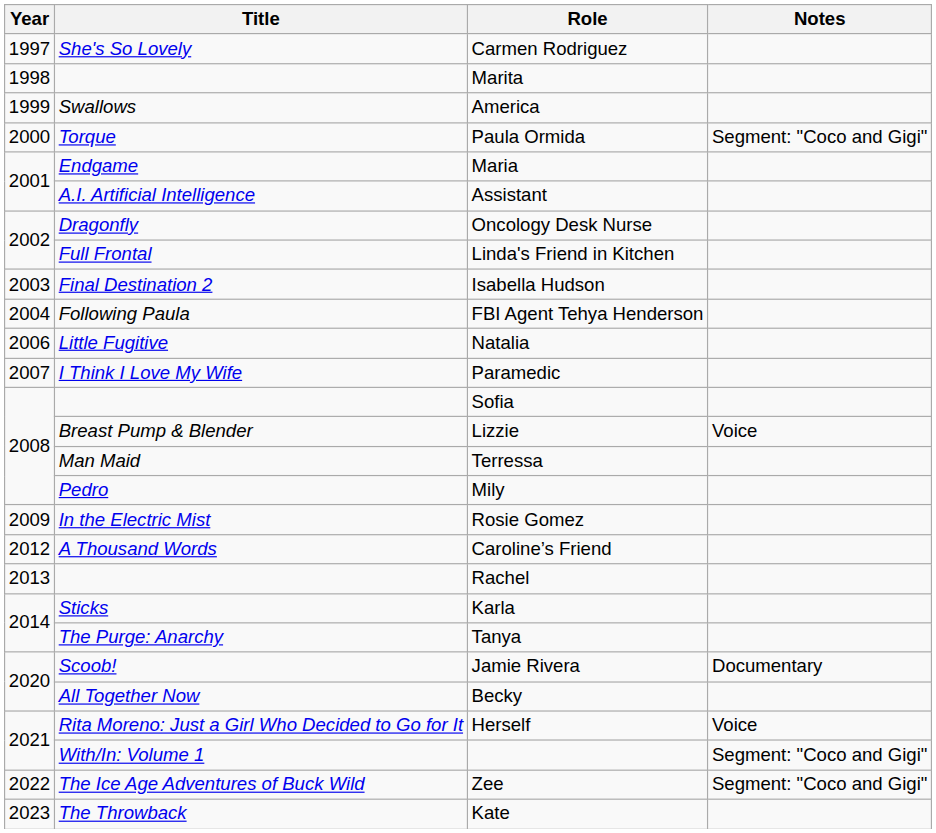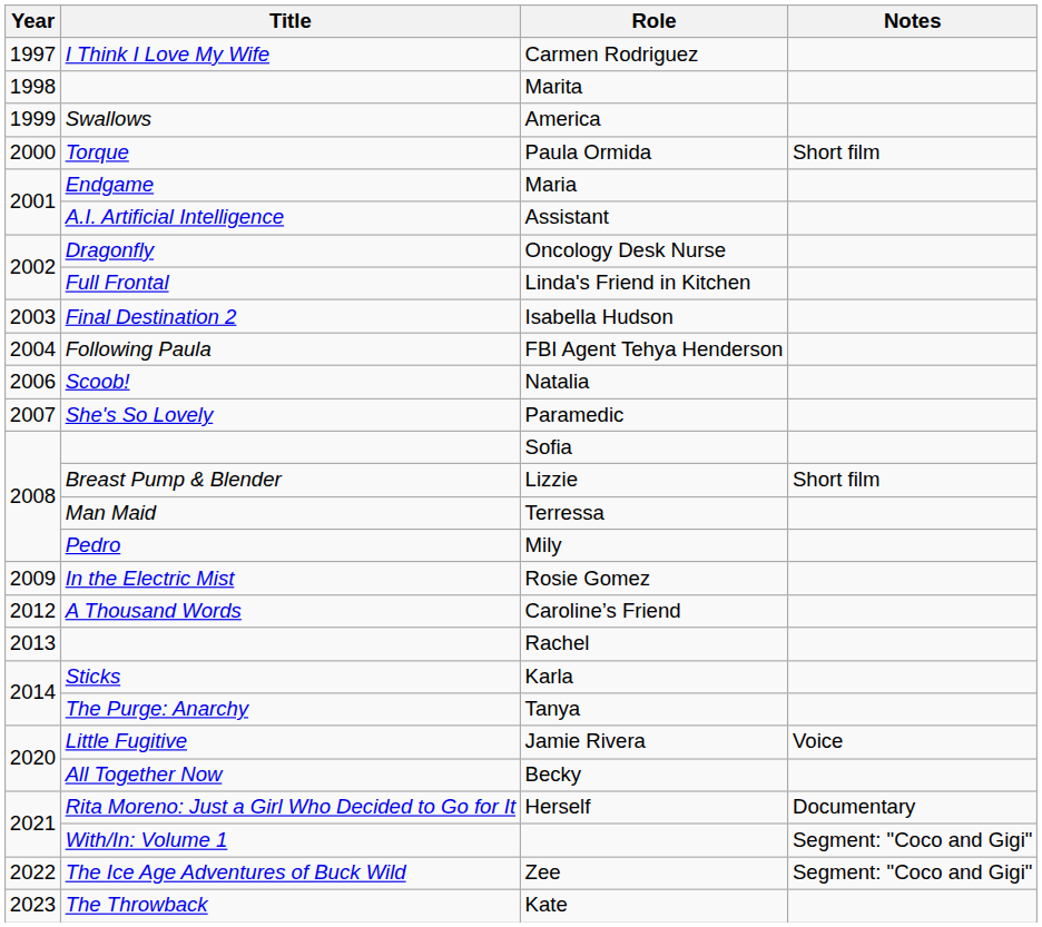Carmen Rodriguez | Title: She's So Lovely -> I Think I Love My Wife
Paula Ormida | Notes: Segment: "Coco and Gigi" -> Short film
Natalia | Title: Little Fugitive -> Scoob!
Paramedic | Title: I Think I Love My Wife -> She's So Lovely
Lizzie | Notes: Voice -> Short film
Jamie Rivera | Title: Scoob! -> Little Fugitive
Jamie Rivera | Notes: Documentary -> Voice
Herself | Notes: Voice -> Documentary
